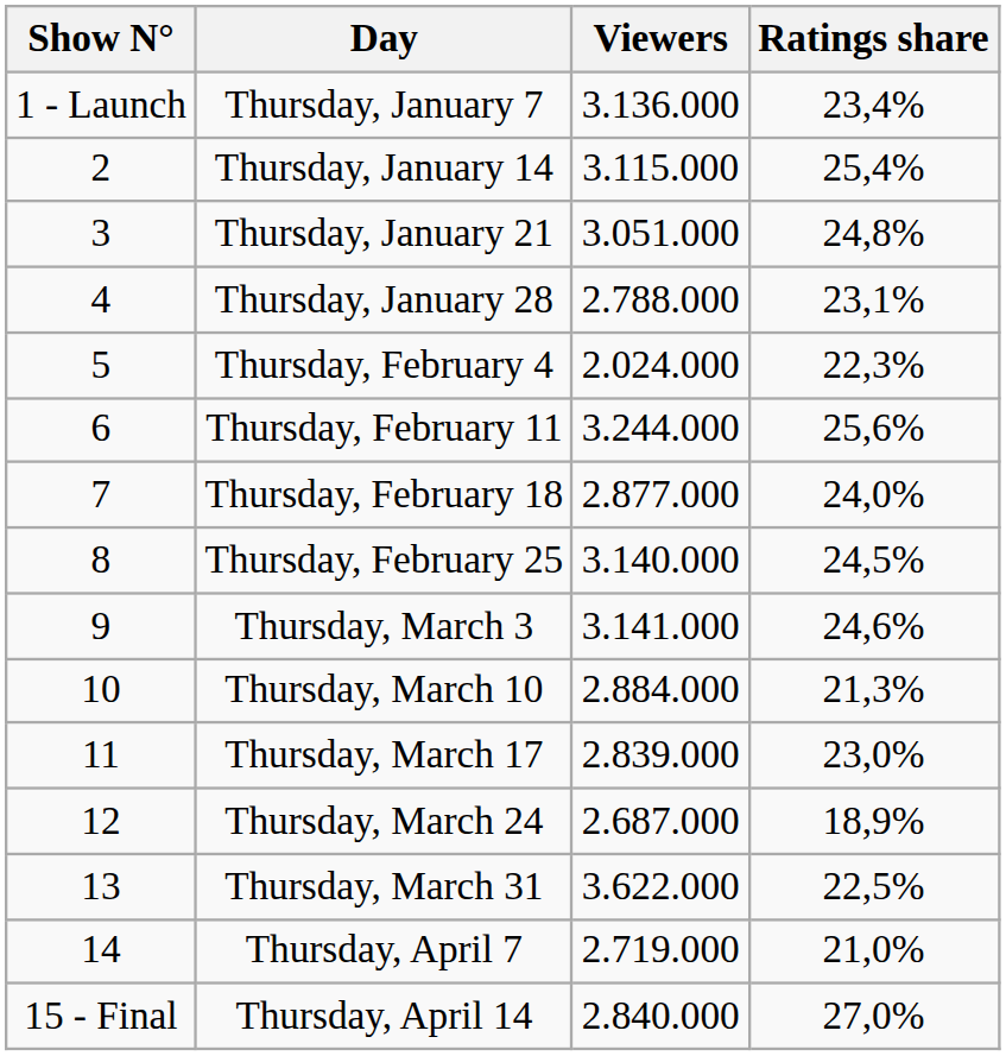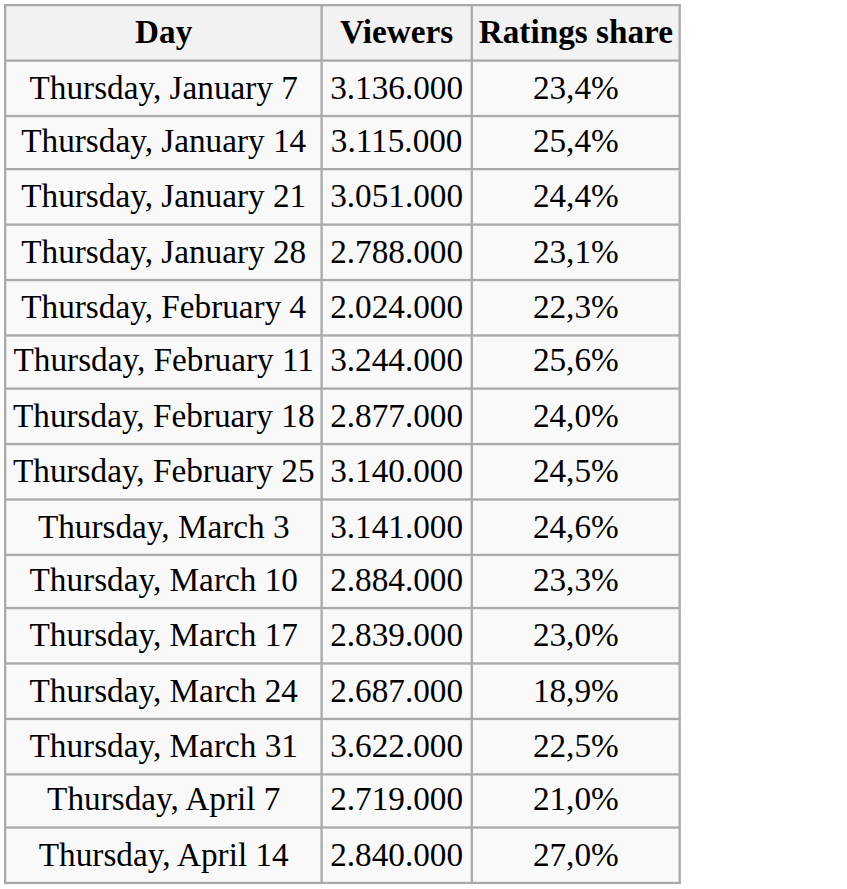- column: Show N° | 1 - Launch | 2 | 3 | 4 | 5 | 6 | 7 | 8 | 9 | 10 | 11 | 12 | 13 | 14 | 15 - Final
Thursday, January 21 | Ratings share: 24,8% -> 24,4%
Thursday, March 10 | Ratings share: 21,3% -> 23,3%
